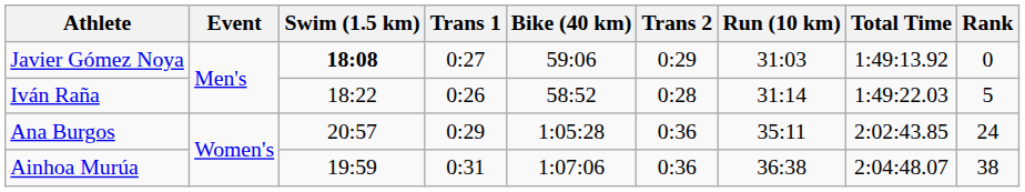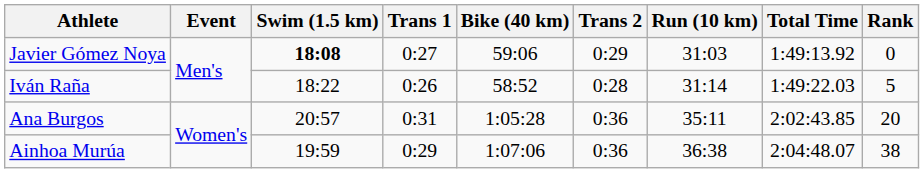Ana Burgos | Trans 1: 0:29 -> 0:31
Ana Burgos | Rank: 24 -> 20
Ainhoa Murúa | Trans 1: 0:31 -> 0:29
